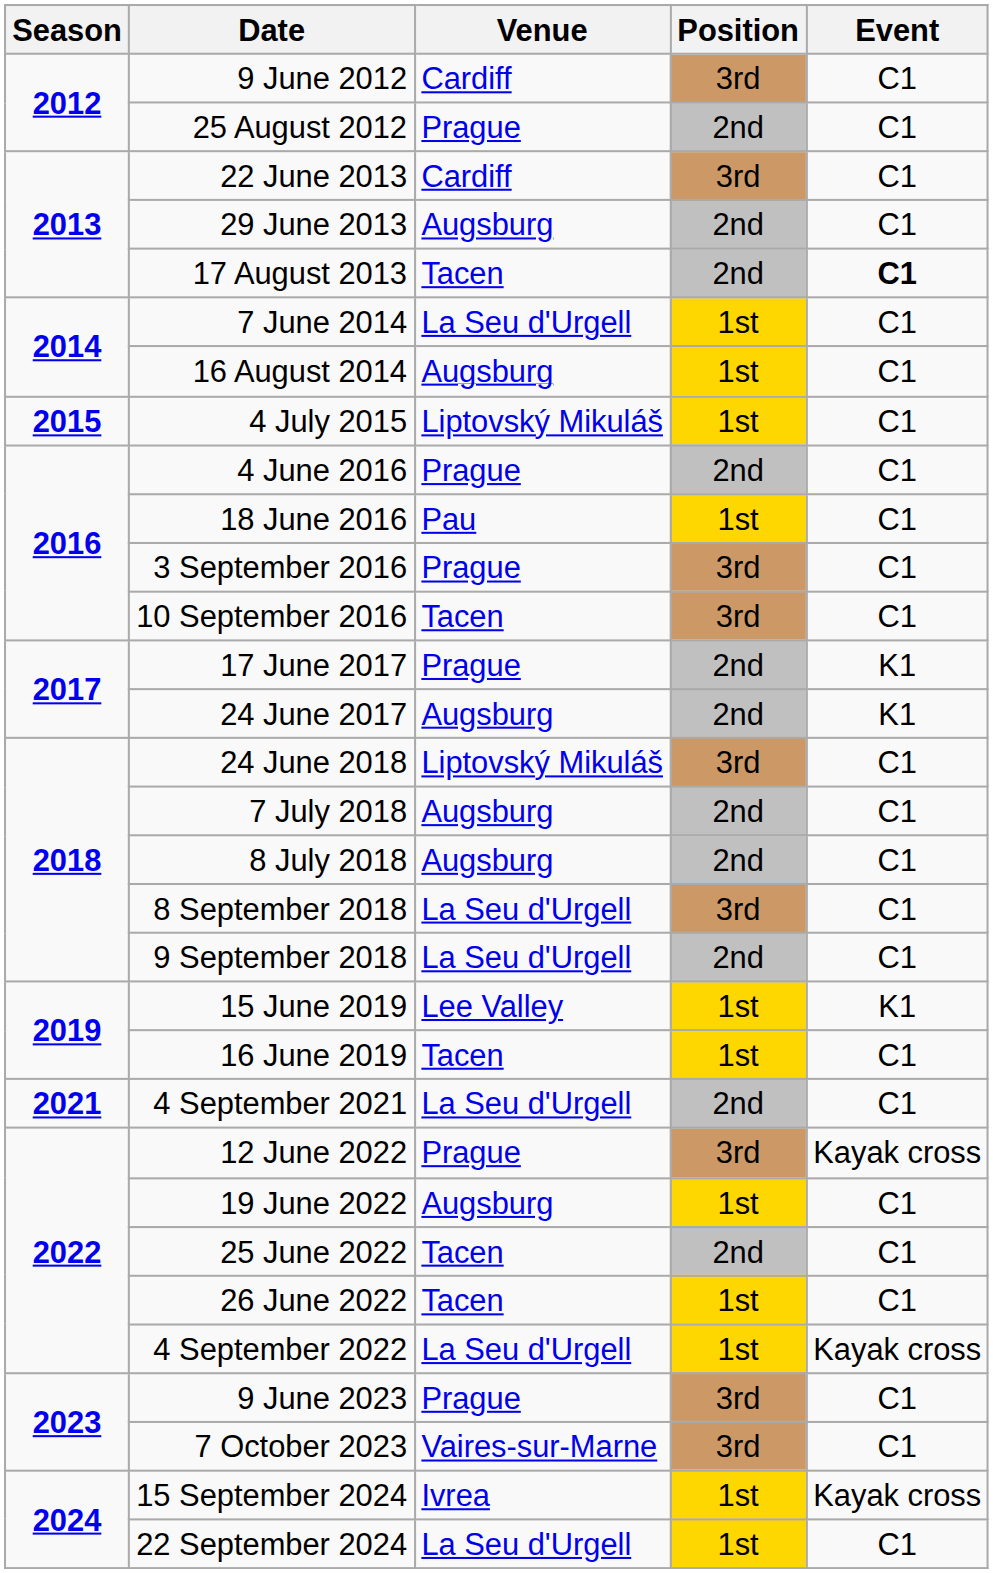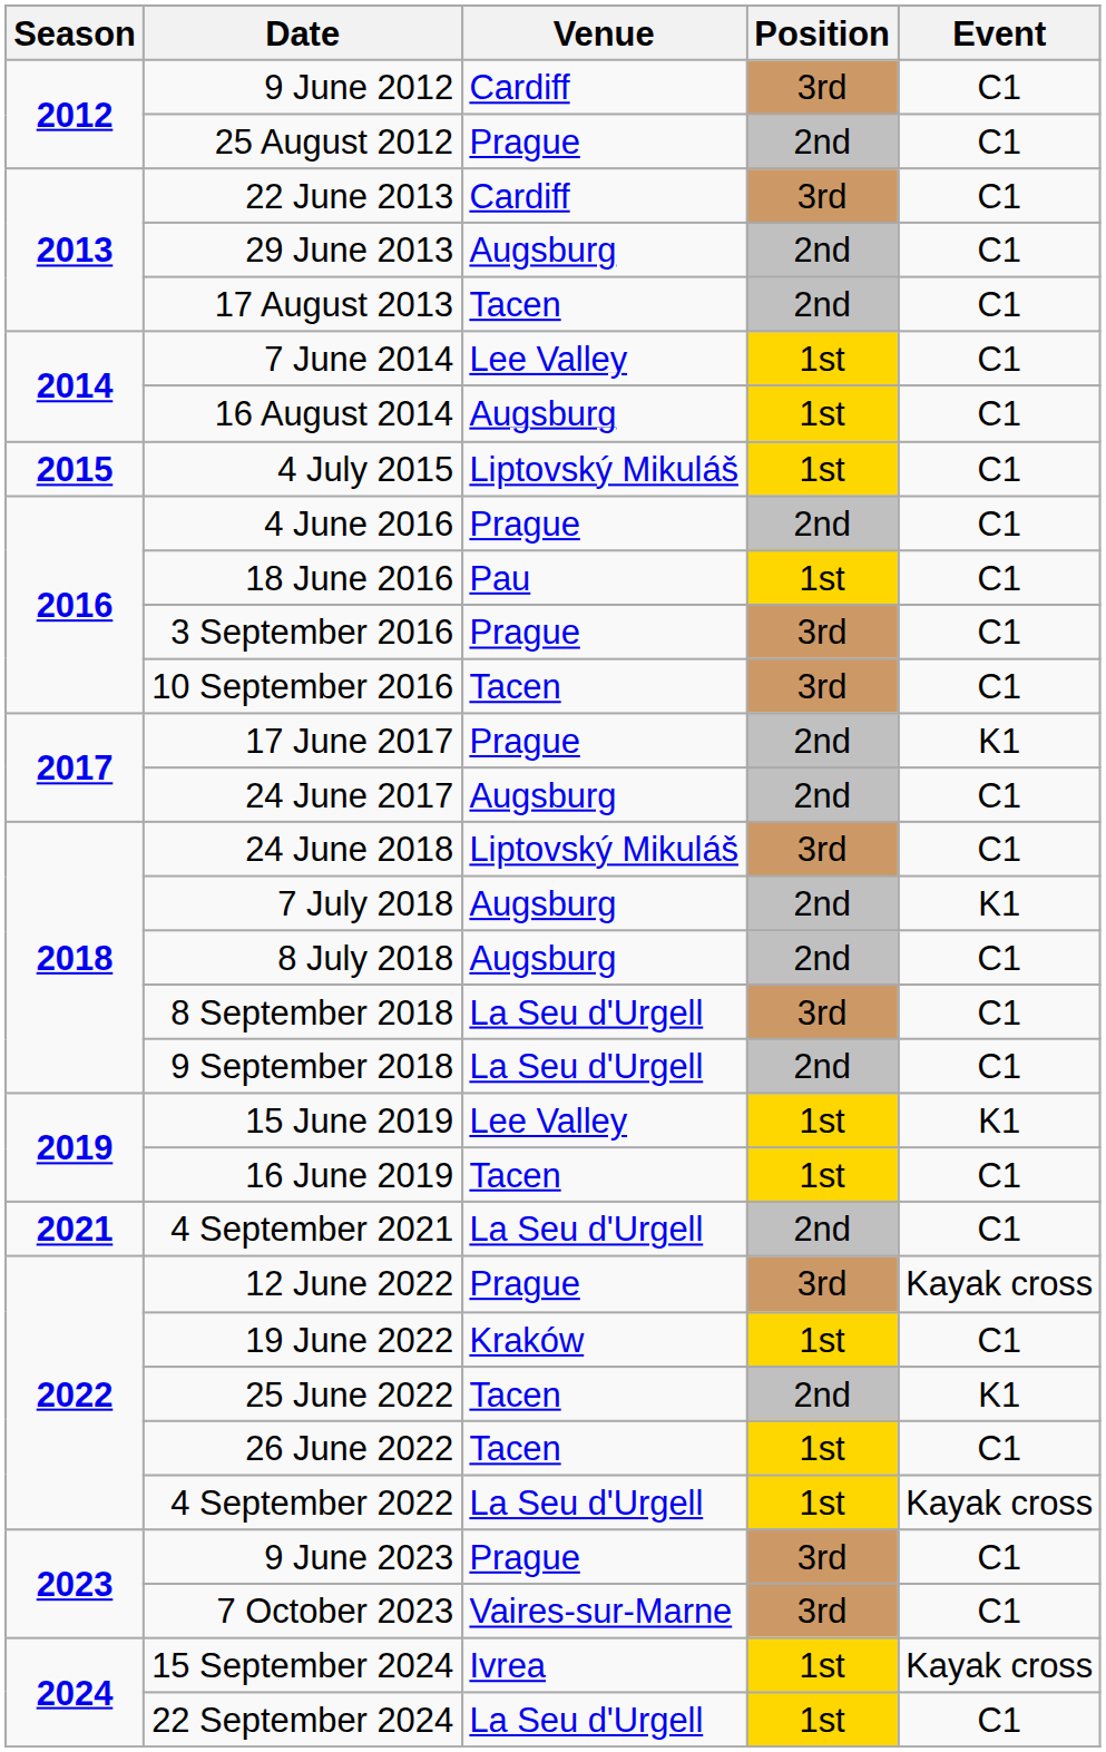17 August 2013 | Event: bold -> normal
7 June 2014 | Venue: La Seu d'Urgell -> Lee Valley
24 June 2017 | Event: K1 -> C1
7 July 2018 | Event: C1 -> K1
19 June 2022 | Venue: Augsburg -> Kraków
25 June 2022 | Event: C1 -> K1
